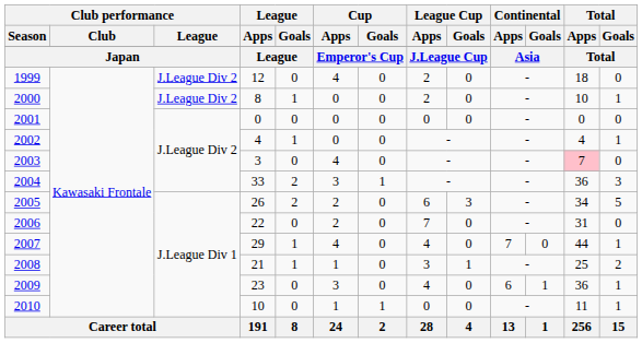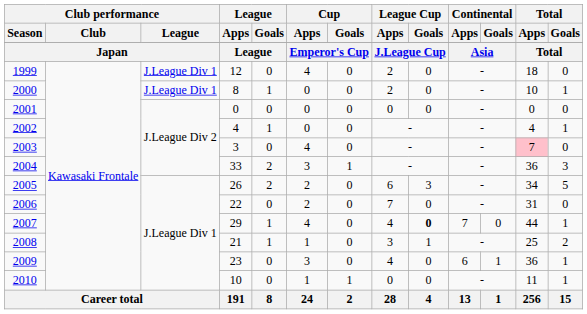1999 | Club performance / League: J.League Div 2 -> J.League Div 1
2000 | Club performance / League: J.League Div 2 -> J.League Div 1
2007 | League Cup / Goals: normal -> bold
